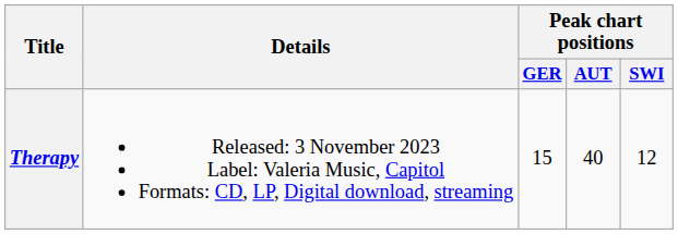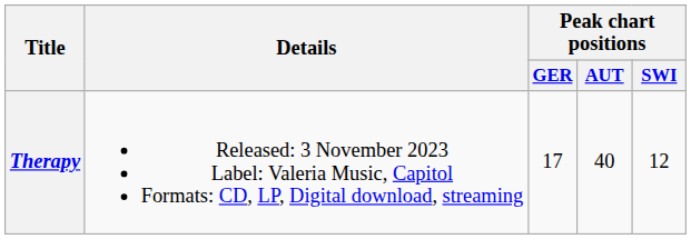Therapy | Peak chart positions / GER: 15 -> 17
